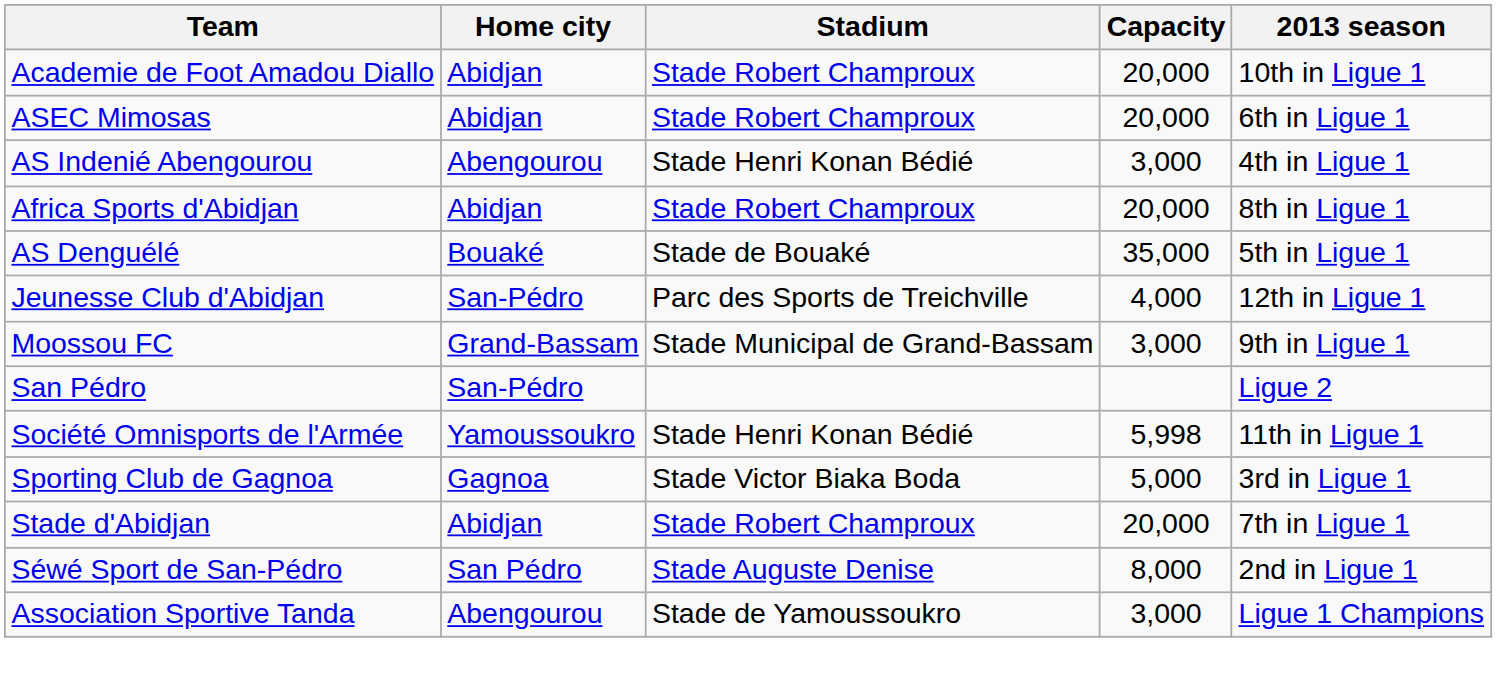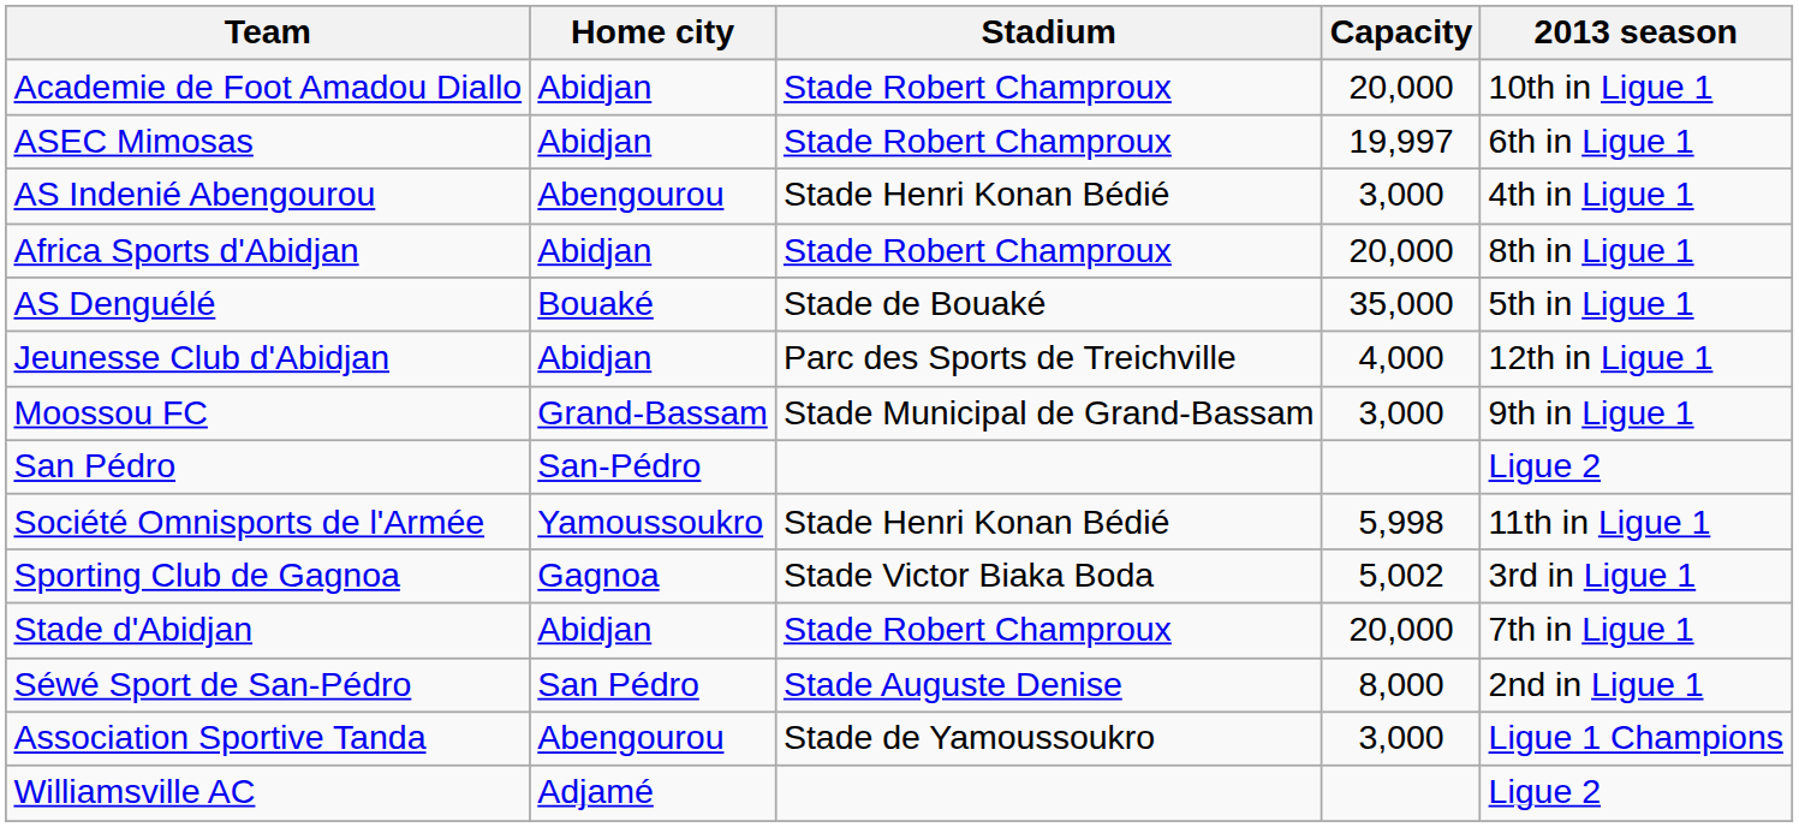ASEC Mimosas | Capacity: 20,000 -> 19,997
Jeunesse Club d'Abidjan | Home city: San-Pédro -> Abidjan
Sporting Club de Gagnoa | Capacity: 5,000 -> 5,002
+ row: Williamsville AC | Adjamé | Ligue 2
